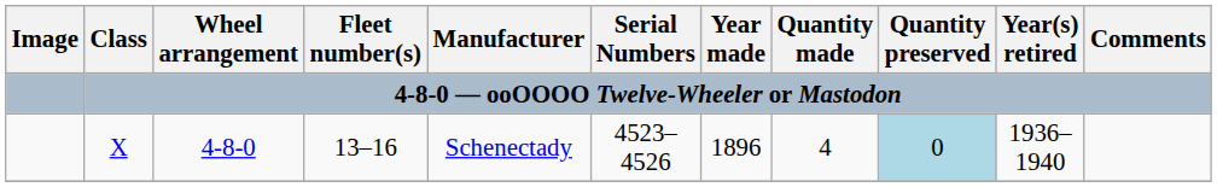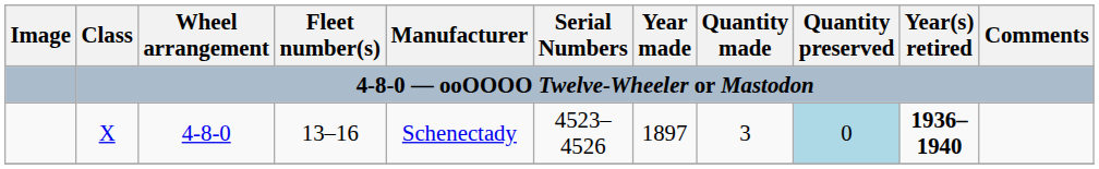X | Year made: 1896 -> 1897
X | Quantity made: 4 -> 3
X | Year(s) retired: normal -> bold
